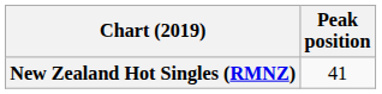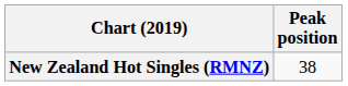New Zealand Hot Singles (RMNZ) | Peak position: 41 -> 38
